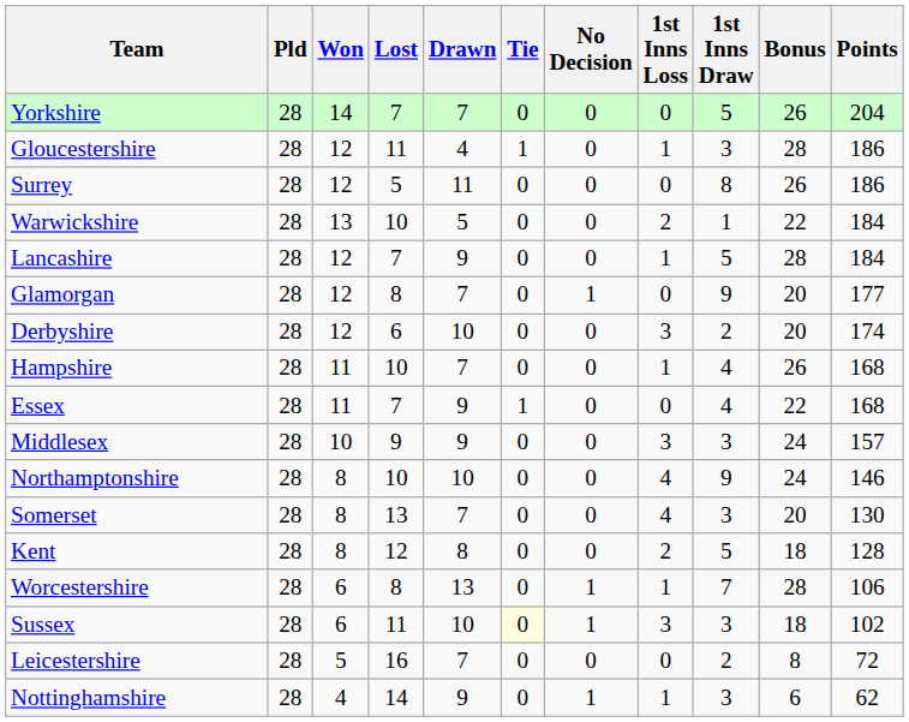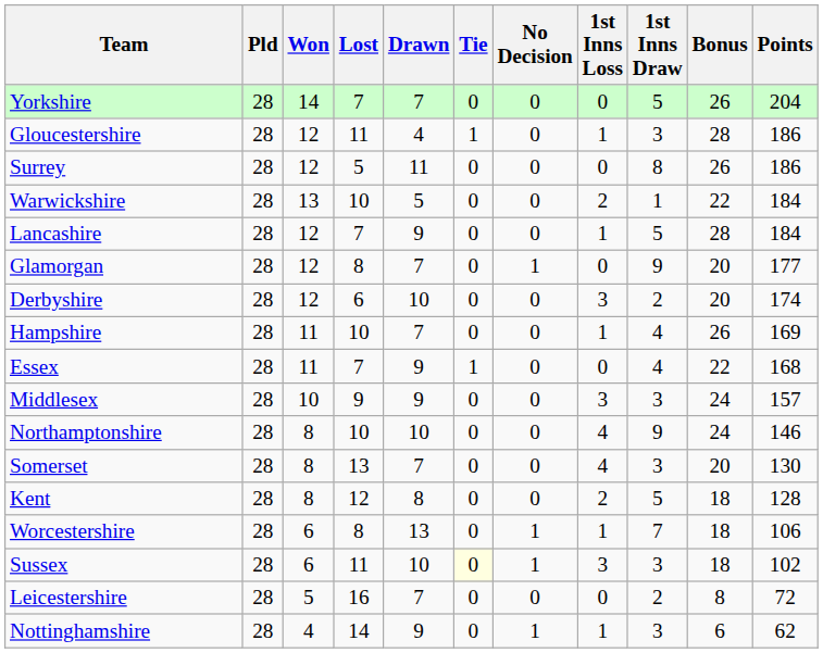Hampshire | Points: 168 -> 169
Worcestershire | Bonus: 28 -> 18
